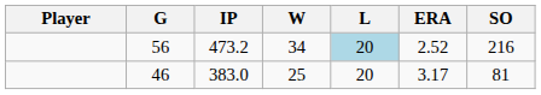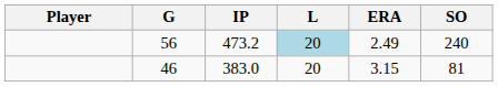- column: W | 34 | 25
56 | ERA: 2.52 -> 2.49
56 | SO: 216 -> 240
46 | ERA: 3.17 -> 3.15
